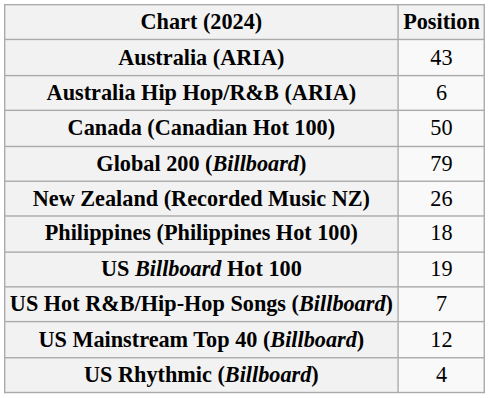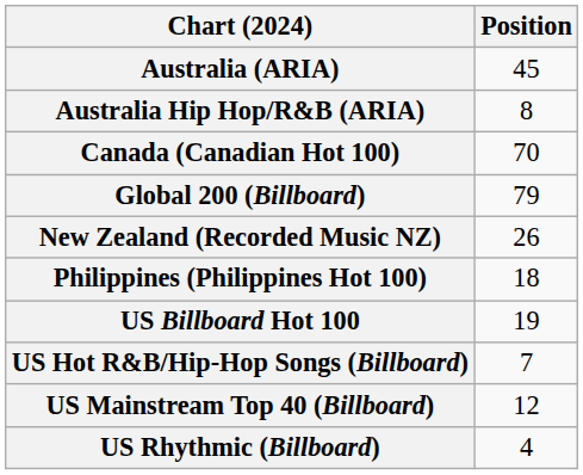Australia (ARIA) | Position: 43 -> 45
Australia Hip Hop/R&B (ARIA) | Position: 6 -> 8
Canada (Canadian Hot 100) | Position: 50 -> 70
